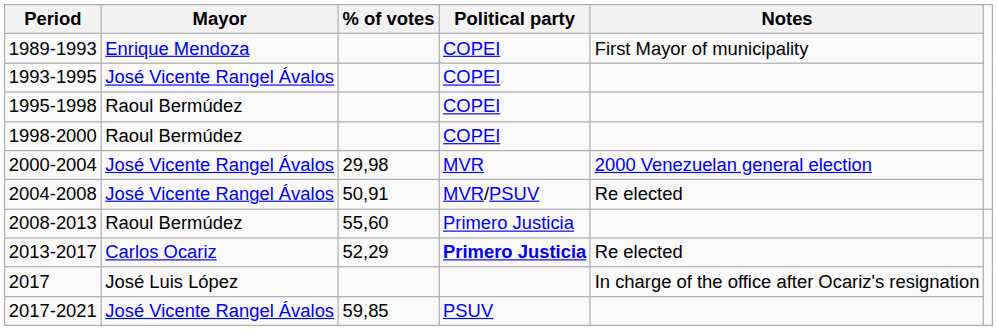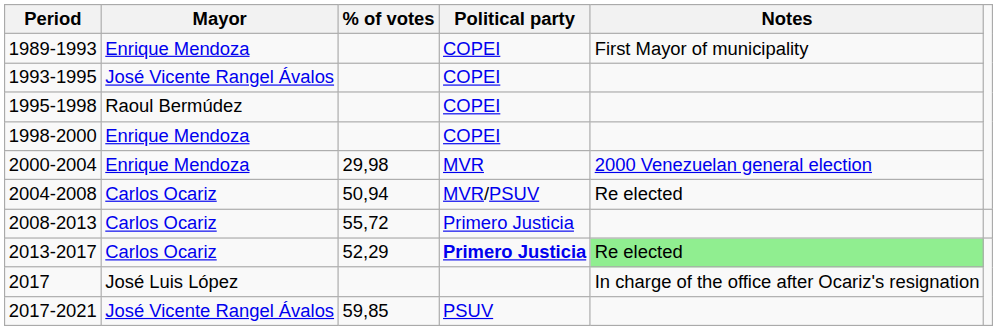1998-2000 | Mayor: Raoul Bermúdez -> Enrique Mendoza
2000-2004 | Mayor: José Vicente Rangel Ávalos -> Enrique Mendoza
2004-2008 | Mayor: José Vicente Rangel Ávalos -> Carlos Ocariz
2004-2008 | % of votes: 50,91 -> 50,94
2008-2013 | Mayor: Raoul Bermúdez -> Carlos Ocariz
2008-2013 | % of votes: 55,60 -> 55,72
2013-2017 | Notes: no background -> lightgreen background
